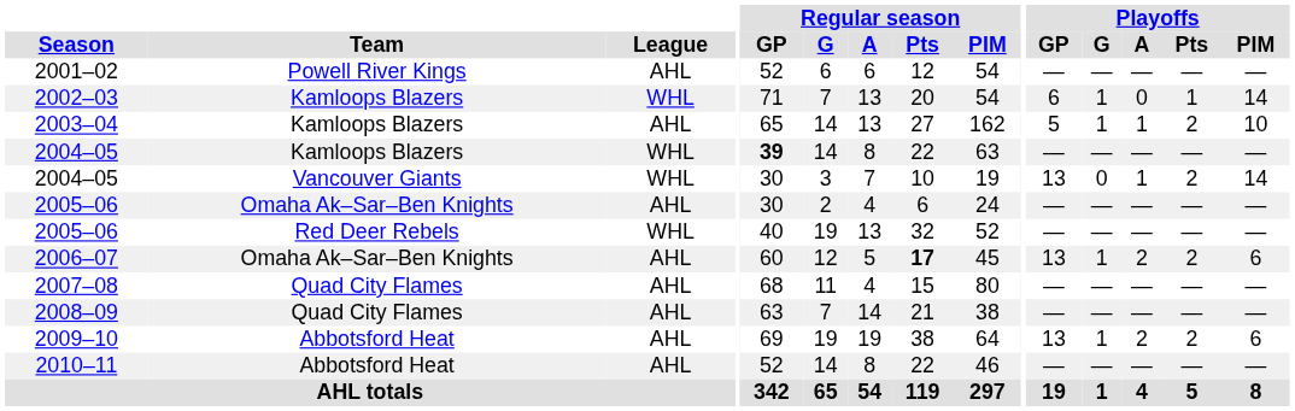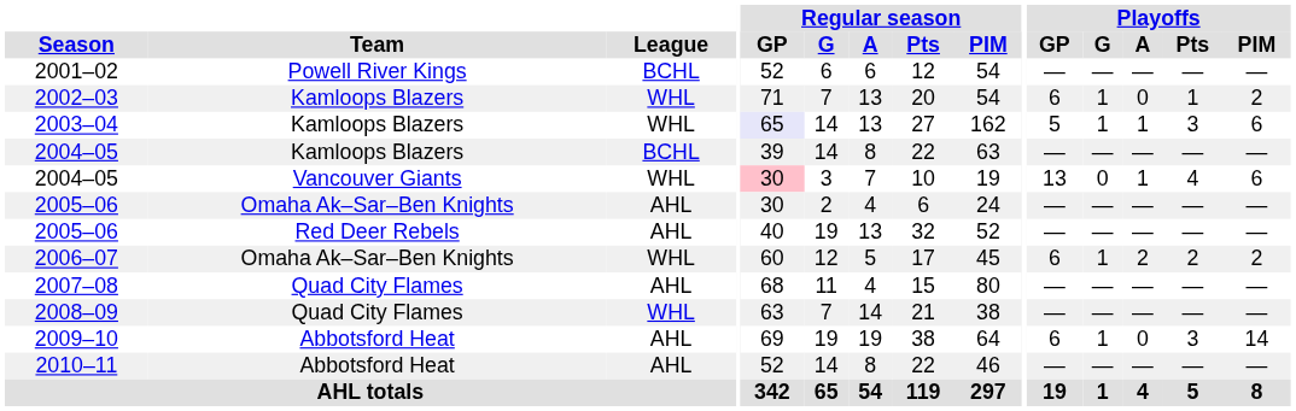2001–02 | League: AHL -> BCHL
2002–03 | Playoffs / PIM: 14 -> 2
2003–04 | League: AHL -> WHL
2003–04 | Regular season / GP: no background -> lavender background
2003–04 | Playoffs / Pts: 2 -> 3
2003–04 | Playoffs / PIM: 10 -> 6
2004–05 / Kamloops Blazers | League: WHL -> BCHL
2004–05 / Kamloops Blazers | Regular season / GP: bold -> normal
2004–05 / Vancouver Giants | Regular season / GP: no background -> pink background
2004–05 / Vancouver Giants | Playoffs / Pts: 2 -> 4
2004–05 / Vancouver Giants | Playoffs / PIM: 14 -> 6
2005–06 / Red Deer Rebels | League: WHL -> AHL
2006–07 | League: AHL -> WHL
2006–07 | Regular season / Pts: bold -> normal
2006–07 | Playoffs / GP: 13 -> 6
2006–07 | Playoffs / PIM: 6 -> 2
2008–09 | League: AHL -> WHL
2009–10 | Playoffs / GP: 13 -> 6
2009–10 | Playoffs / A: 2 -> 0
2009–10 | Playoffs / Pts: 2 -> 3
2009–10 | Playoffs / PIM: 6 -> 14
